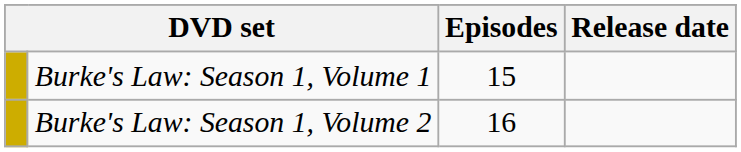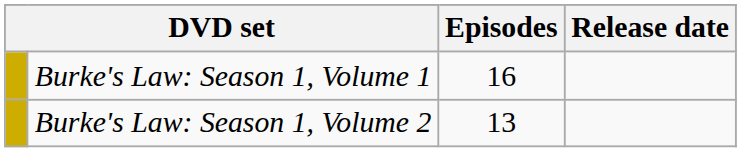Burke's Law: Season 1, Volume 1 | Episodes: 15 -> 16
Burke's Law: Season 1, Volume 2 | Episodes: 16 -> 13
